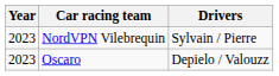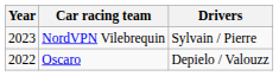Oscaro | Year: 2023 -> 2022
